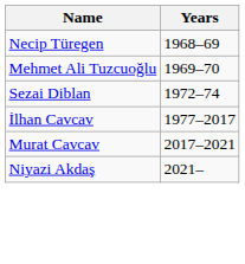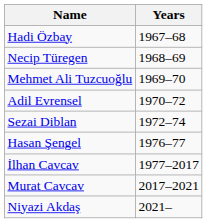+ row: Hadi Özbay | 1967–68
+ row: Adil Evrensel | 1970–72
+ row: Hasan Şengel | 1976–77
